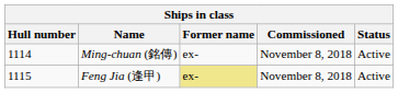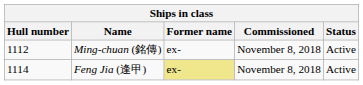Ming-chuan (銘傳) | Hull number: 1114 -> 1112
Feng Jia (逢甲) | Hull number: 1115 -> 1114
